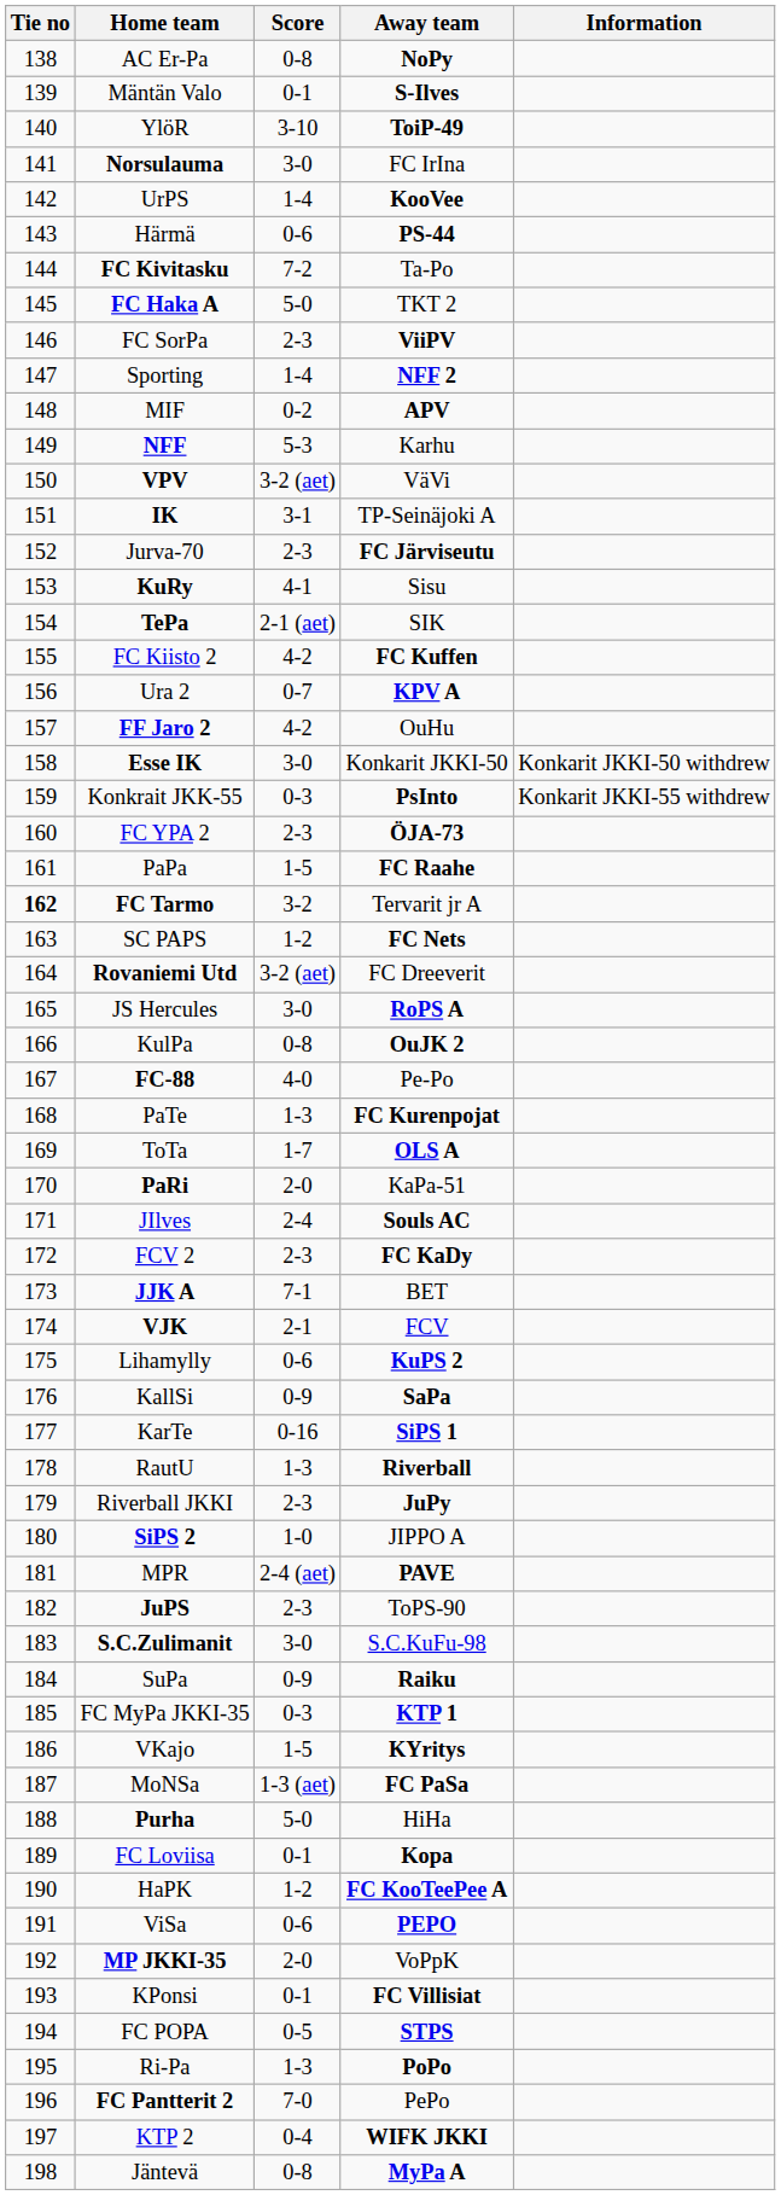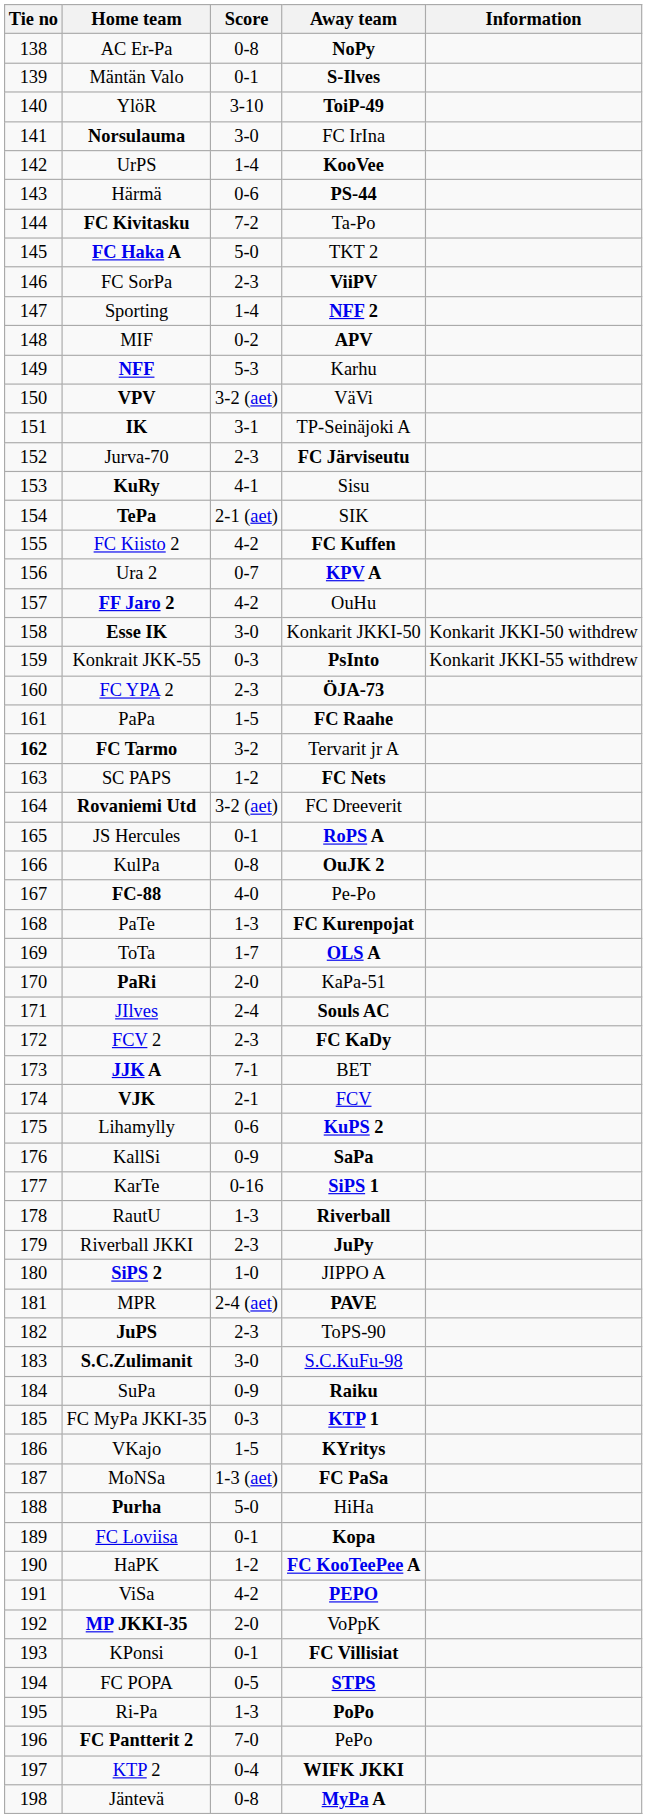JS Hercules | Score: 3-0 -> 0-1
ViSa | Score: 0-6 -> 4-2
